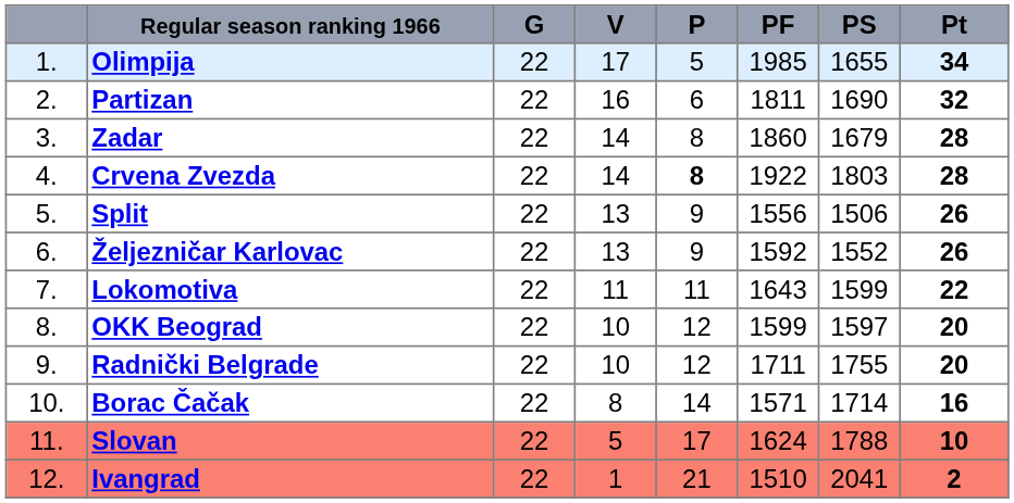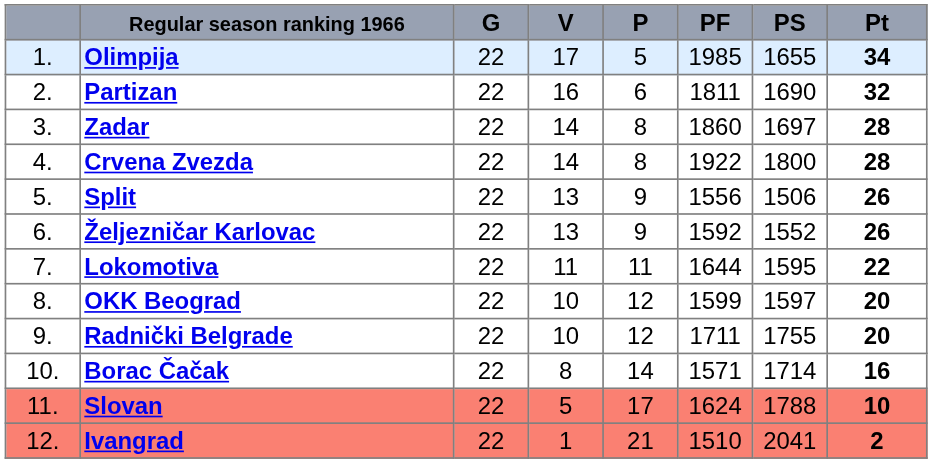Zadar | PS: 1679 -> 1697
Crvena Zvezda | P: bold -> normal
Crvena Zvezda | PS: 1803 -> 1800
Lokomotiva | PF: 1643 -> 1644
Lokomotiva | PS: 1599 -> 1595
